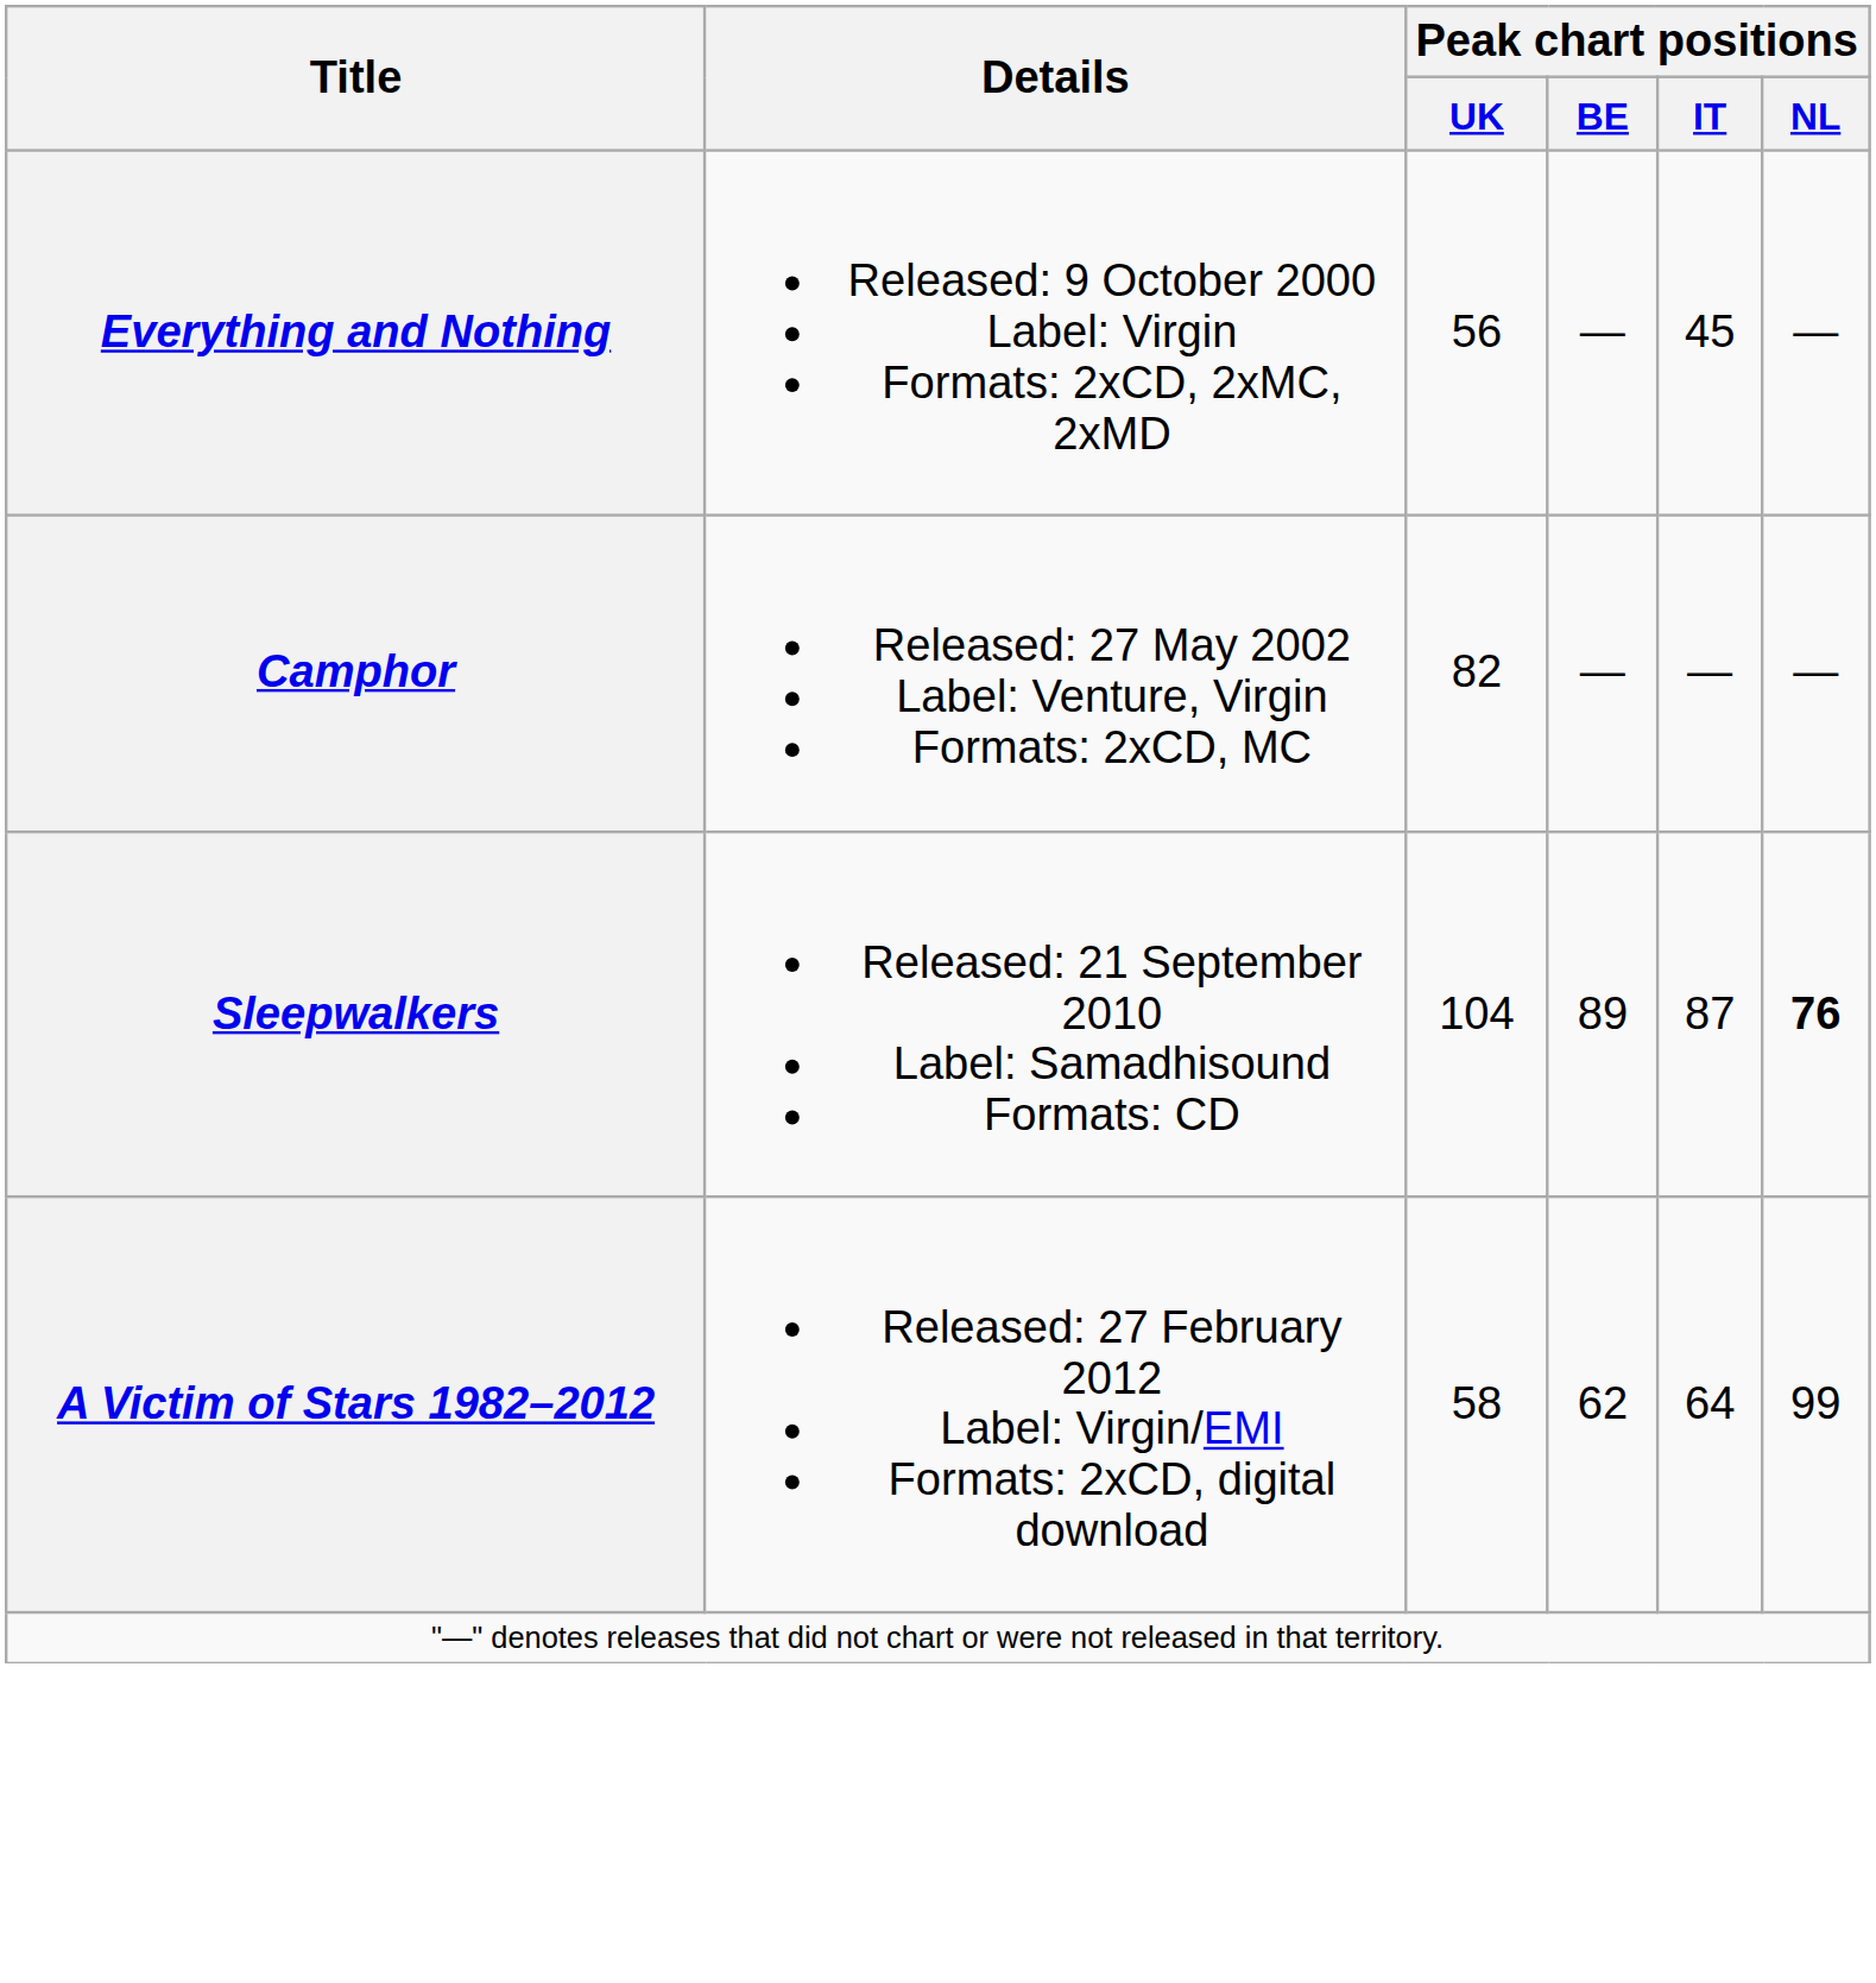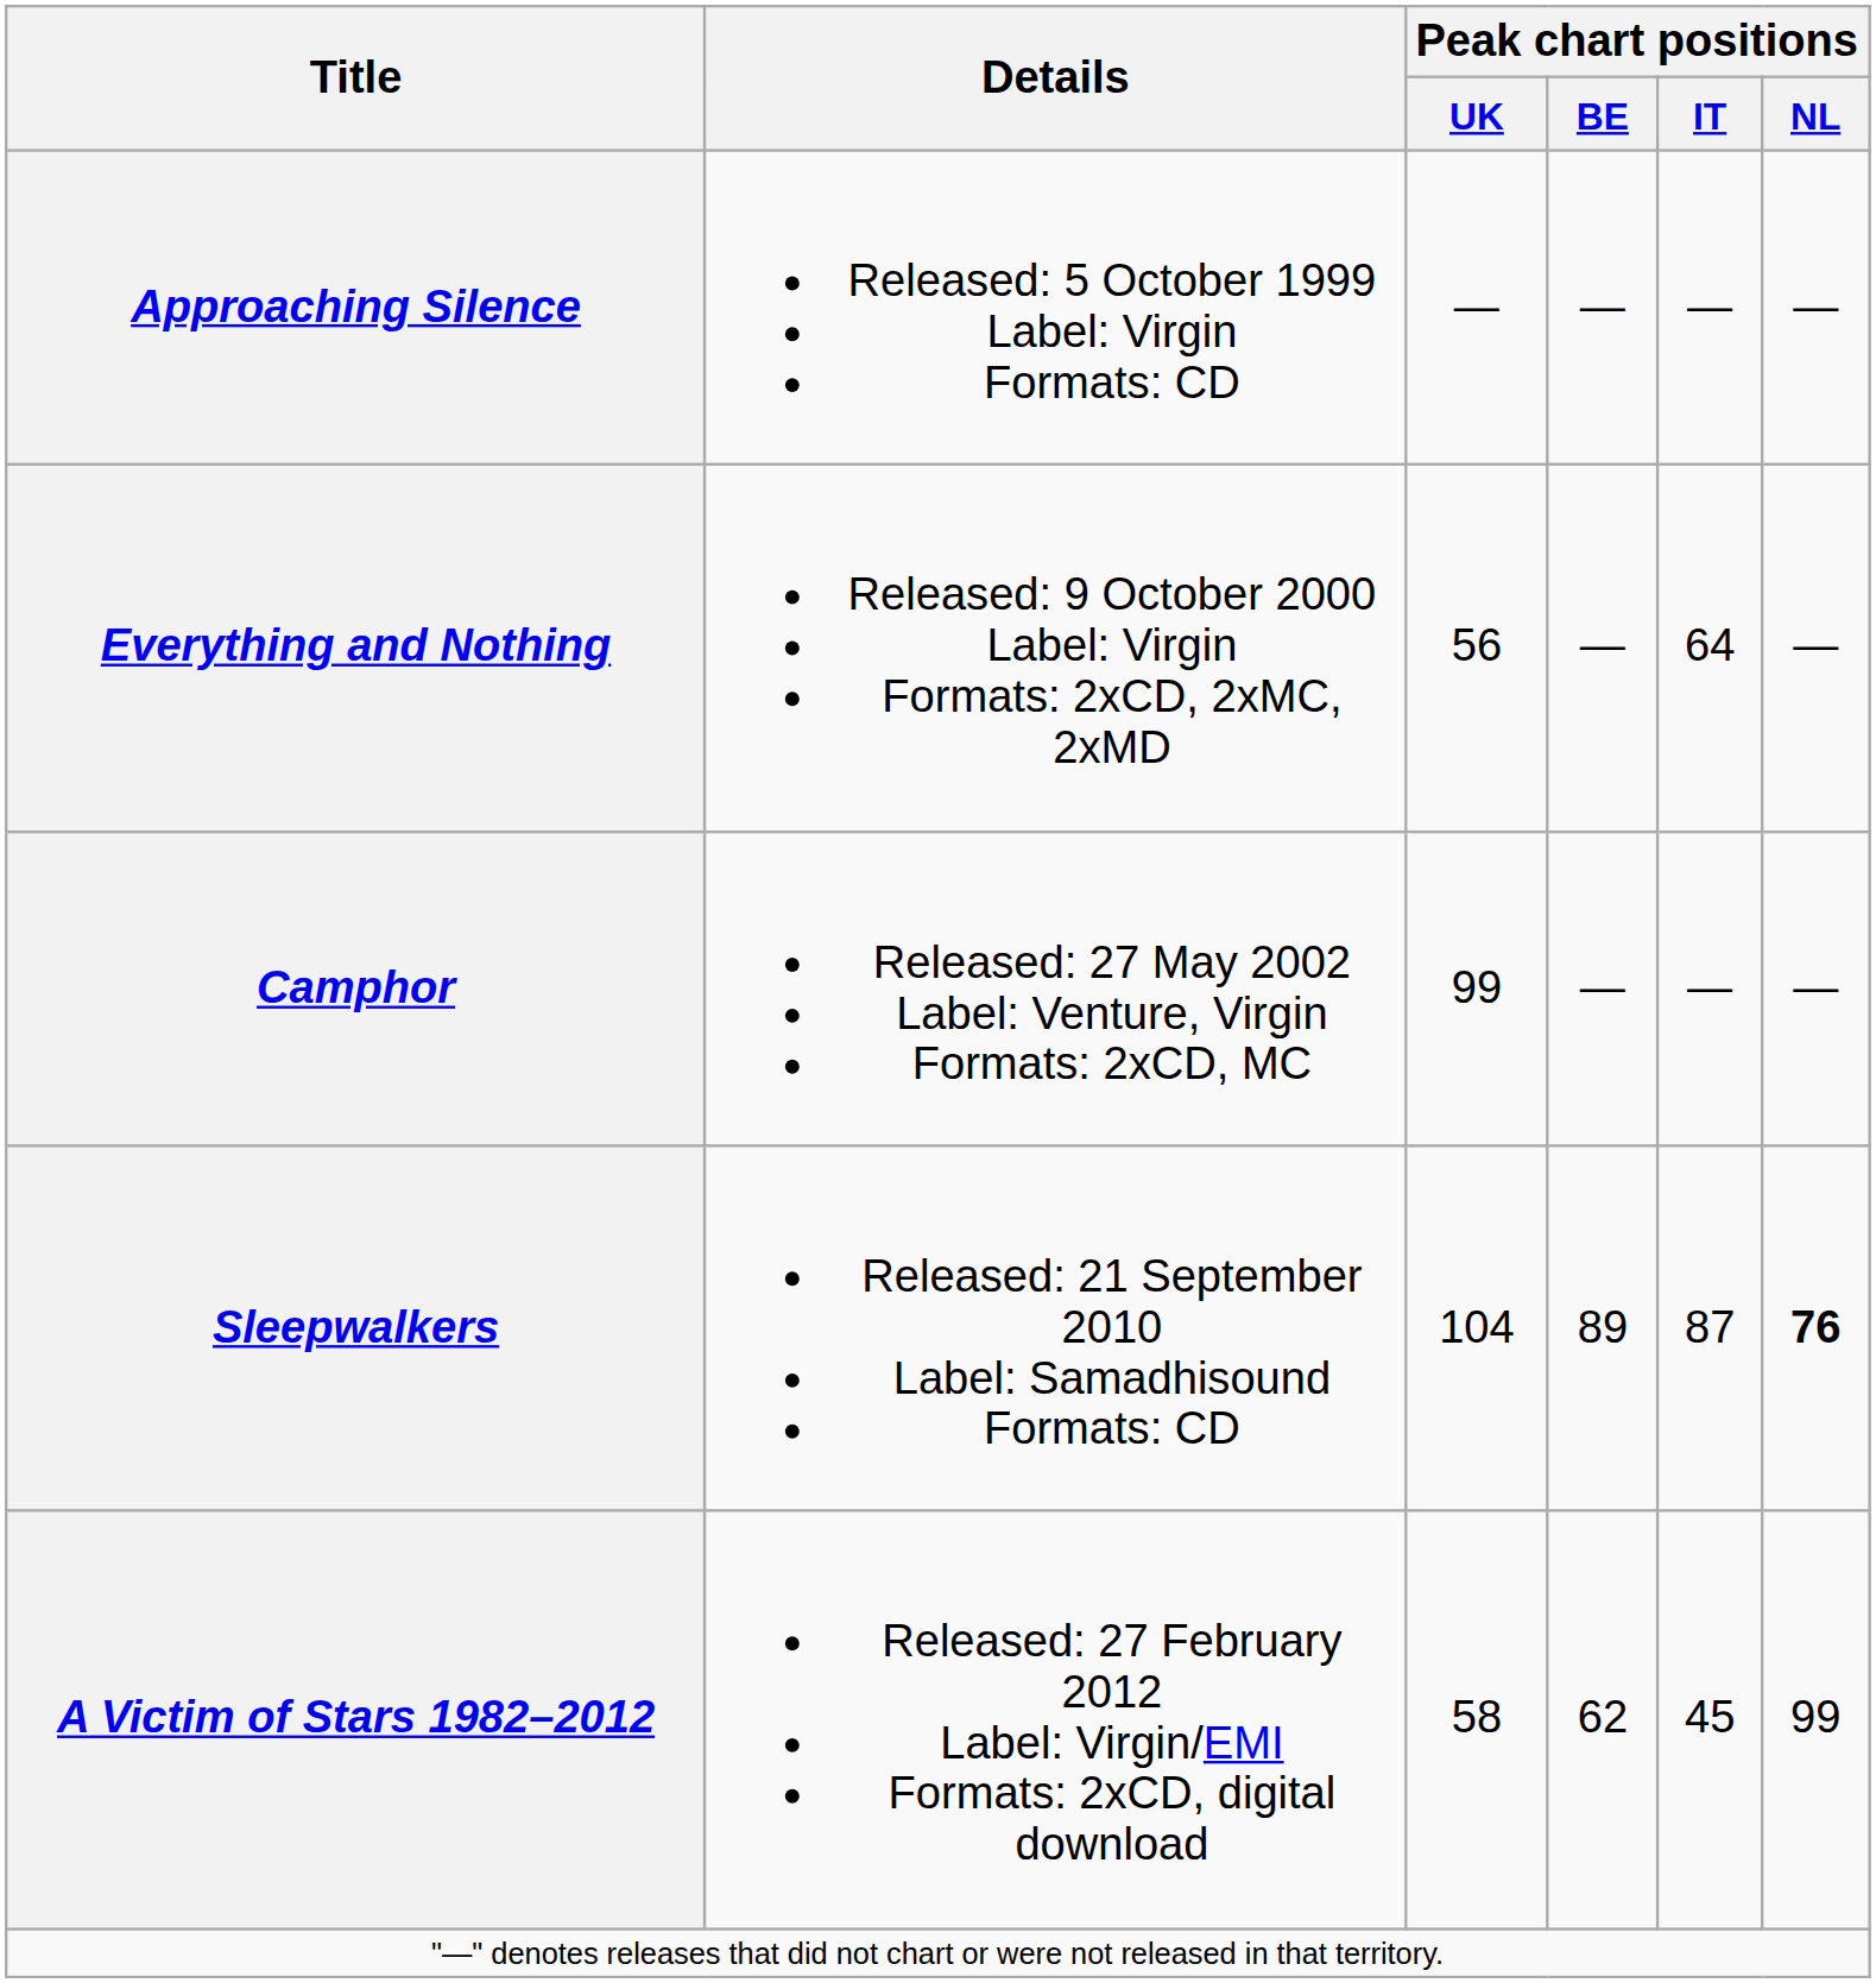+ row: Approaching Silence | Released: 5 October 1999 Label: Virgin Formats: CD | — | — | — | —
Everything and Nothing | Peak chart positions / IT: 45 -> 64
Camphor | Peak chart positions / UK: 82 -> 99
A Victim of Stars 1982–2012 | Peak chart positions / IT: 64 -> 45
